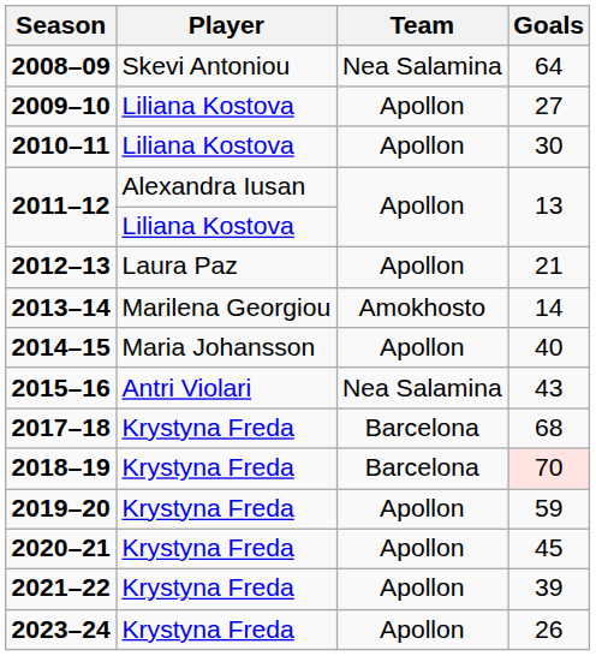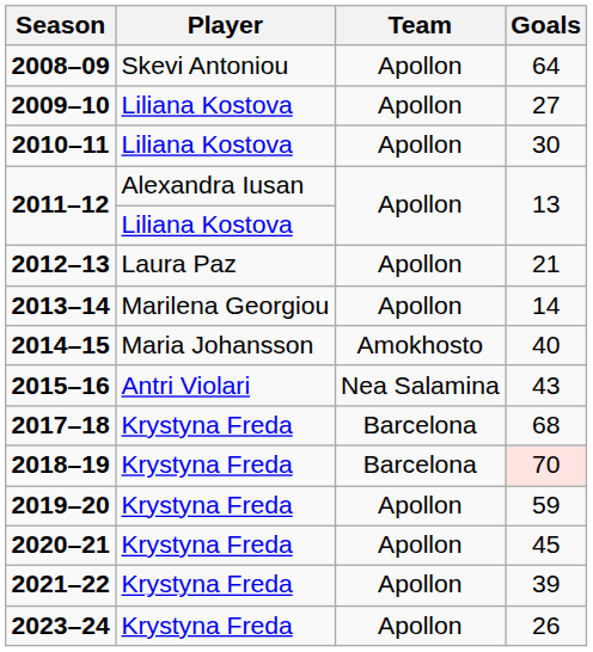2008–09 | Team: Nea Salamina -> Apollon
2013–14 | Team: Amokhosto -> Apollon
2014–15 | Team: Apollon -> Amokhosto
